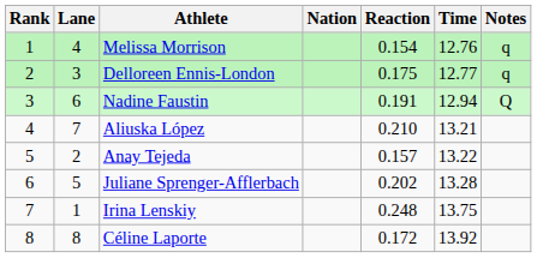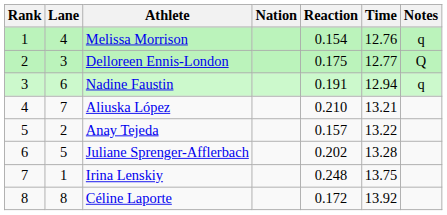Delloreen Ennis-London | Notes: q -> Q
Nadine Faustin | Notes: Q -> q
